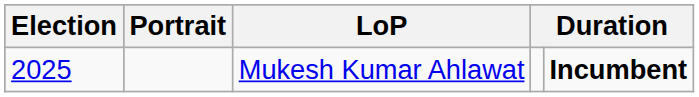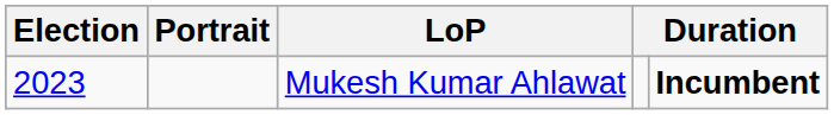Mukesh Kumar Ahlawat | Election: 2025 -> 2023
